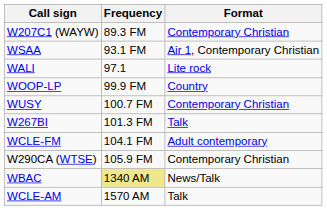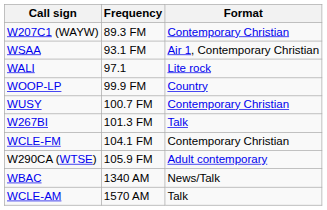WCLE-FM | Format: Adult contemporary -> Contemporary Christian
W290CA (WTSE) | Format: Contemporary Christian -> Adult contemporary
WBAC | Frequency: khaki background -> no background
